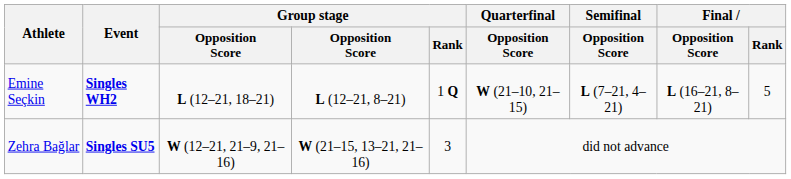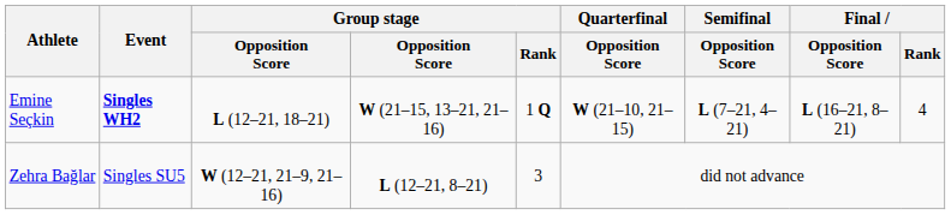Emine Seçkin | column 4: L (12–21, 8–21) -> W (21–15, 13–21, 21–16)
Emine Seçkin | Final / Rank: 5 -> 4
Zehra Bağlar | Event: bold -> normal
Zehra Bağlar | column 4: W (21–15, 13–21, 21–16) -> L (12–21, 8–21)
